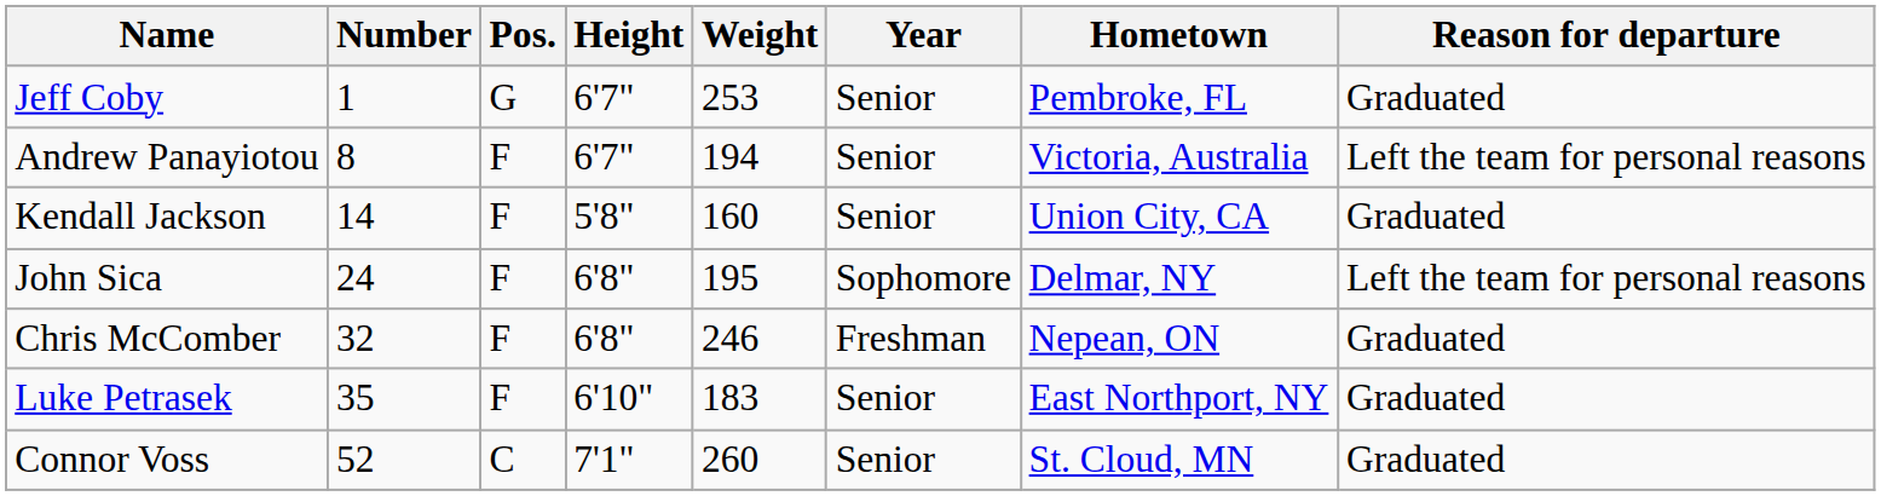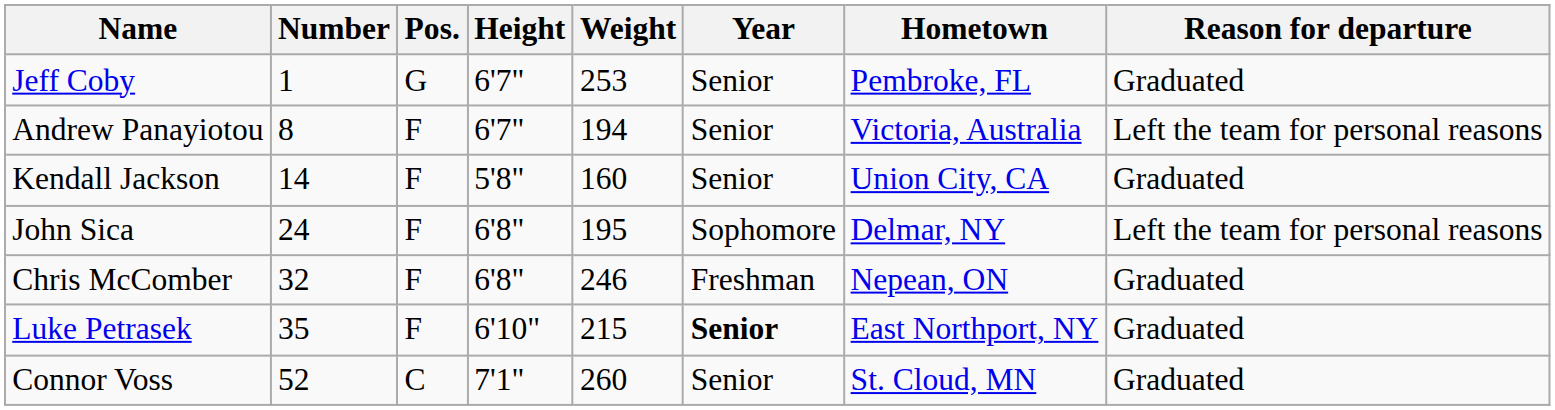Luke Petrasek | Weight: 183 -> 215
Luke Petrasek | Year: normal -> bold
